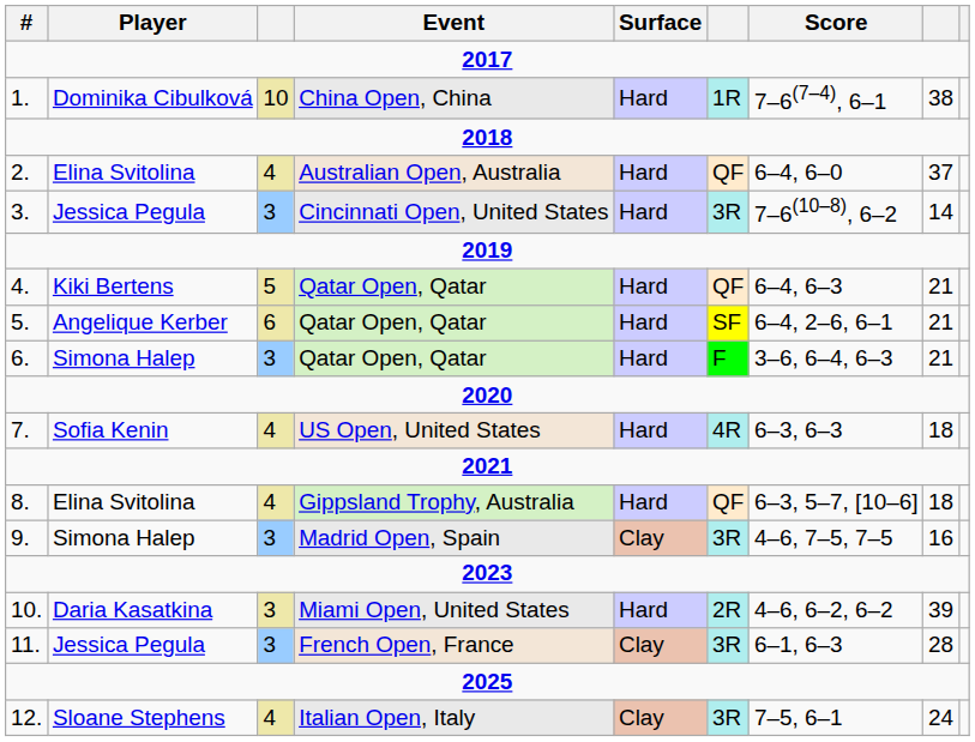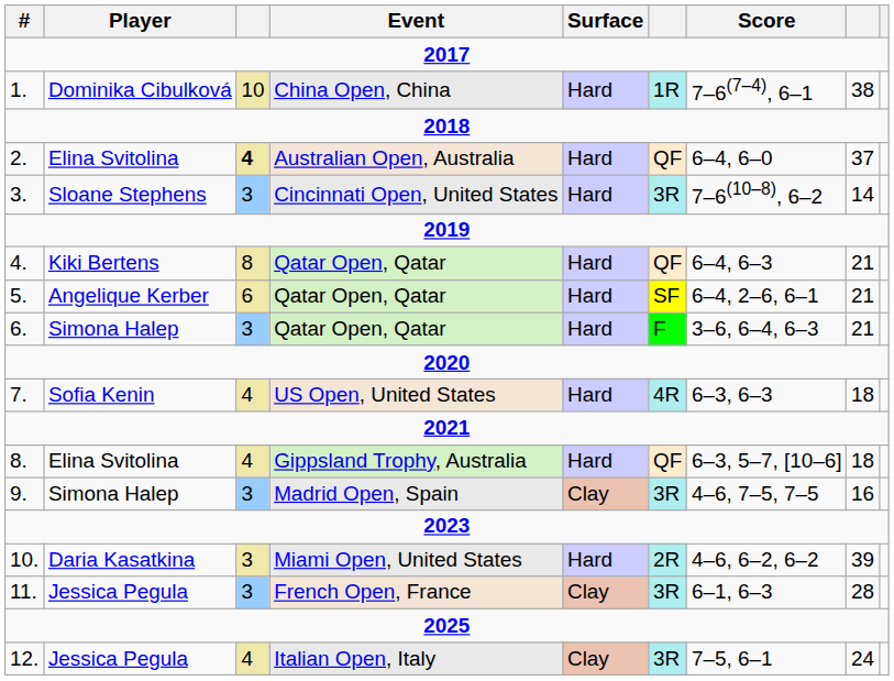2. | column 3: normal -> bold
3. | Player: Jessica Pegula -> Sloane Stephens
4. | column 3: 5 -> 8
12. | Player: Sloane Stephens -> Jessica Pegula
